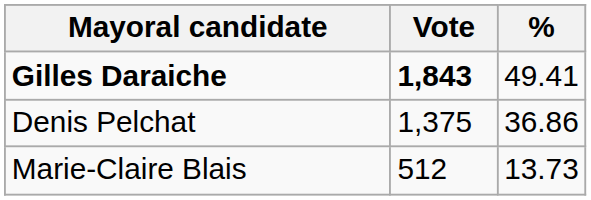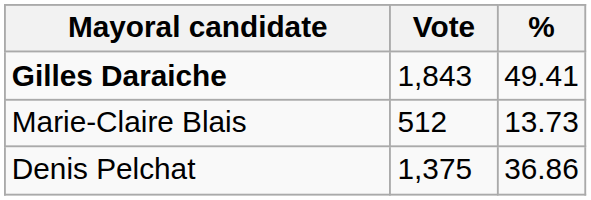Gilles Daraiche | Vote: bold -> normal
rows swapped: Denis Pelchat <-> Marie-Claire Blais
